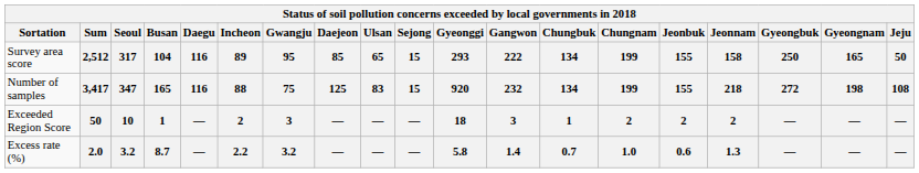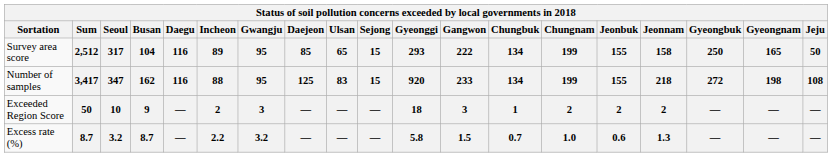Number of samples | Busan: 165 -> 162
Number of samples | Gwangju: 75 -> 95
Number of samples | Gangwon: 232 -> 233
Exceeded Region Score | Busan: 1 -> 9
Excess rate (%) | Sum: 2.0 -> 8.7
Excess rate (%) | Gangwon: 1.4 -> 1.5
